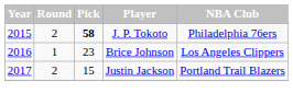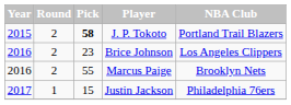J. P. Tokoto | NBA Club: Philadelphia 76ers -> Portland Trail Blazers
Brice Johnson | Round: 1 -> 2
+ row: 2016 | 2 | 55 | Marcus Paige | Brooklyn Nets
Justin Jackson | Round: 2 -> 1
Justin Jackson | NBA Club: Portland Trail Blazers -> Philadelphia 76ers
